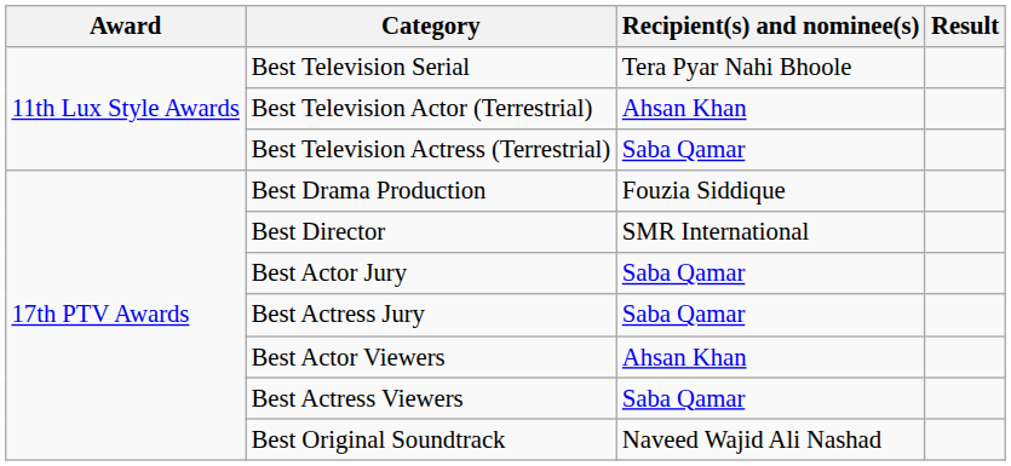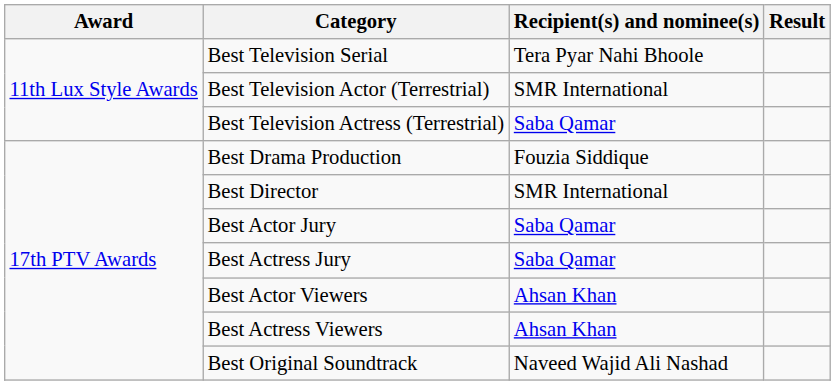Best Television Actor (Terrestrial) | Recipient(s) and nominee(s): Ahsan Khan -> SMR International
Best Actress Viewers | Recipient(s) and nominee(s): Saba Qamar -> Ahsan Khan
